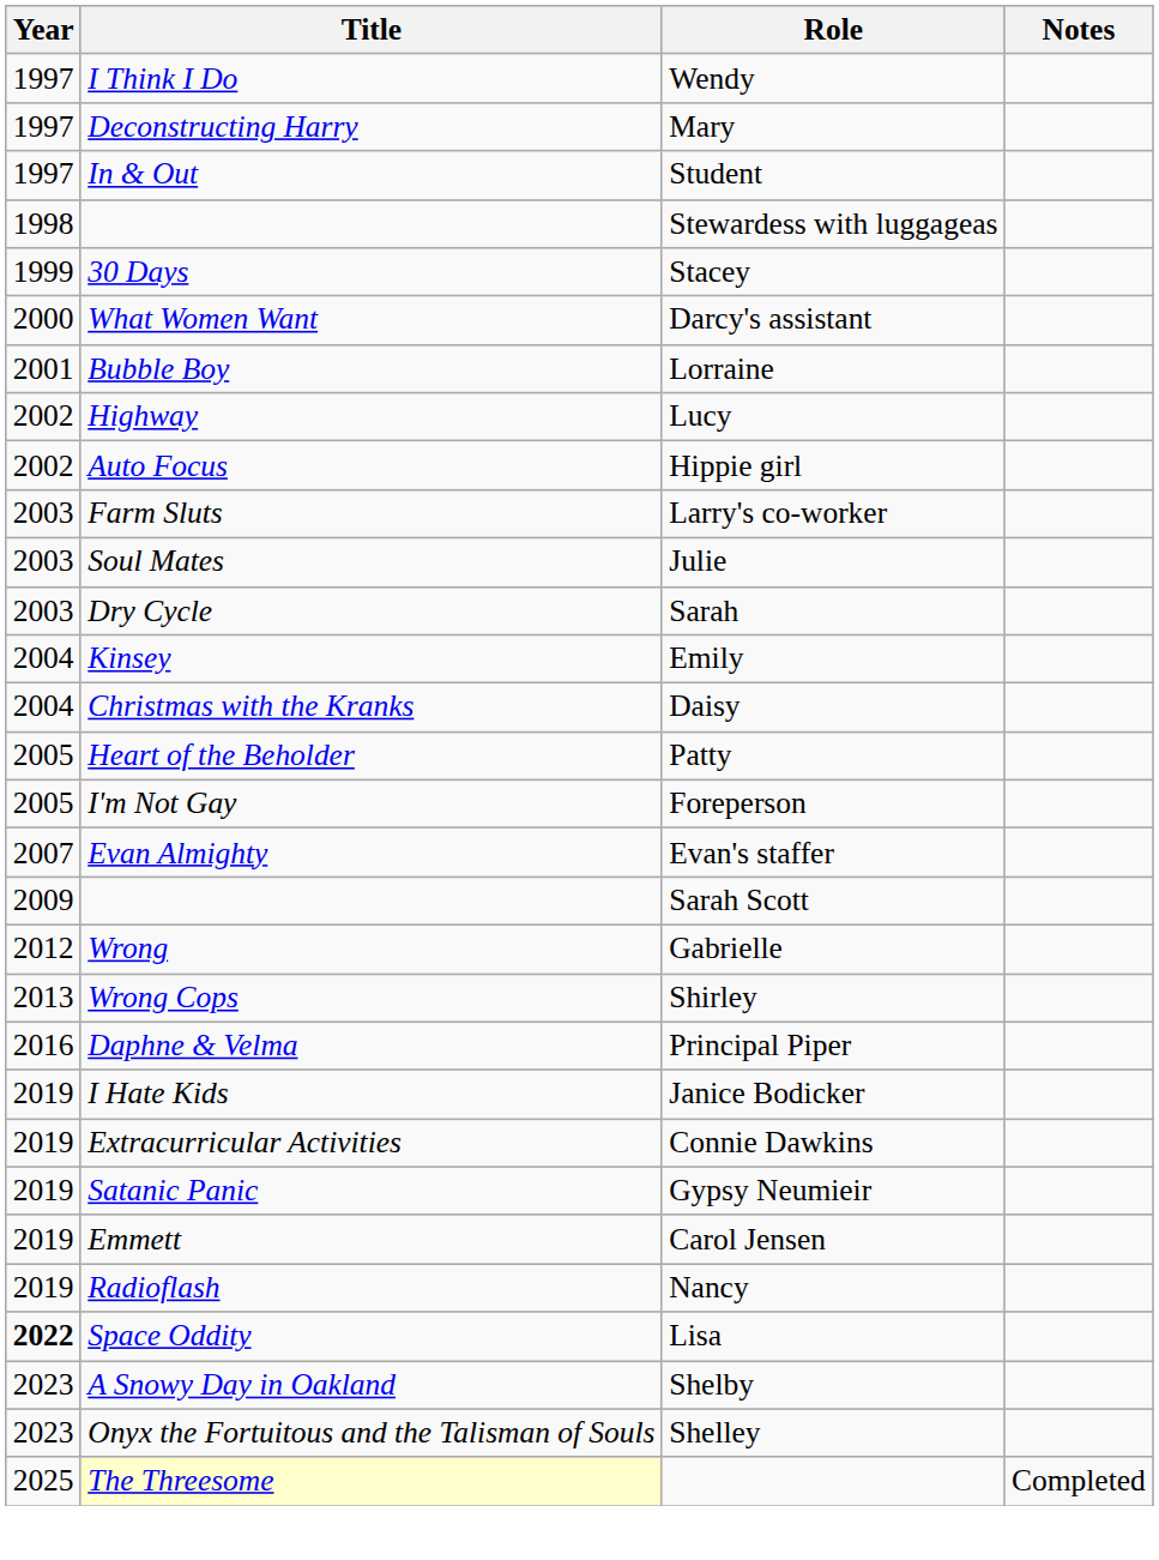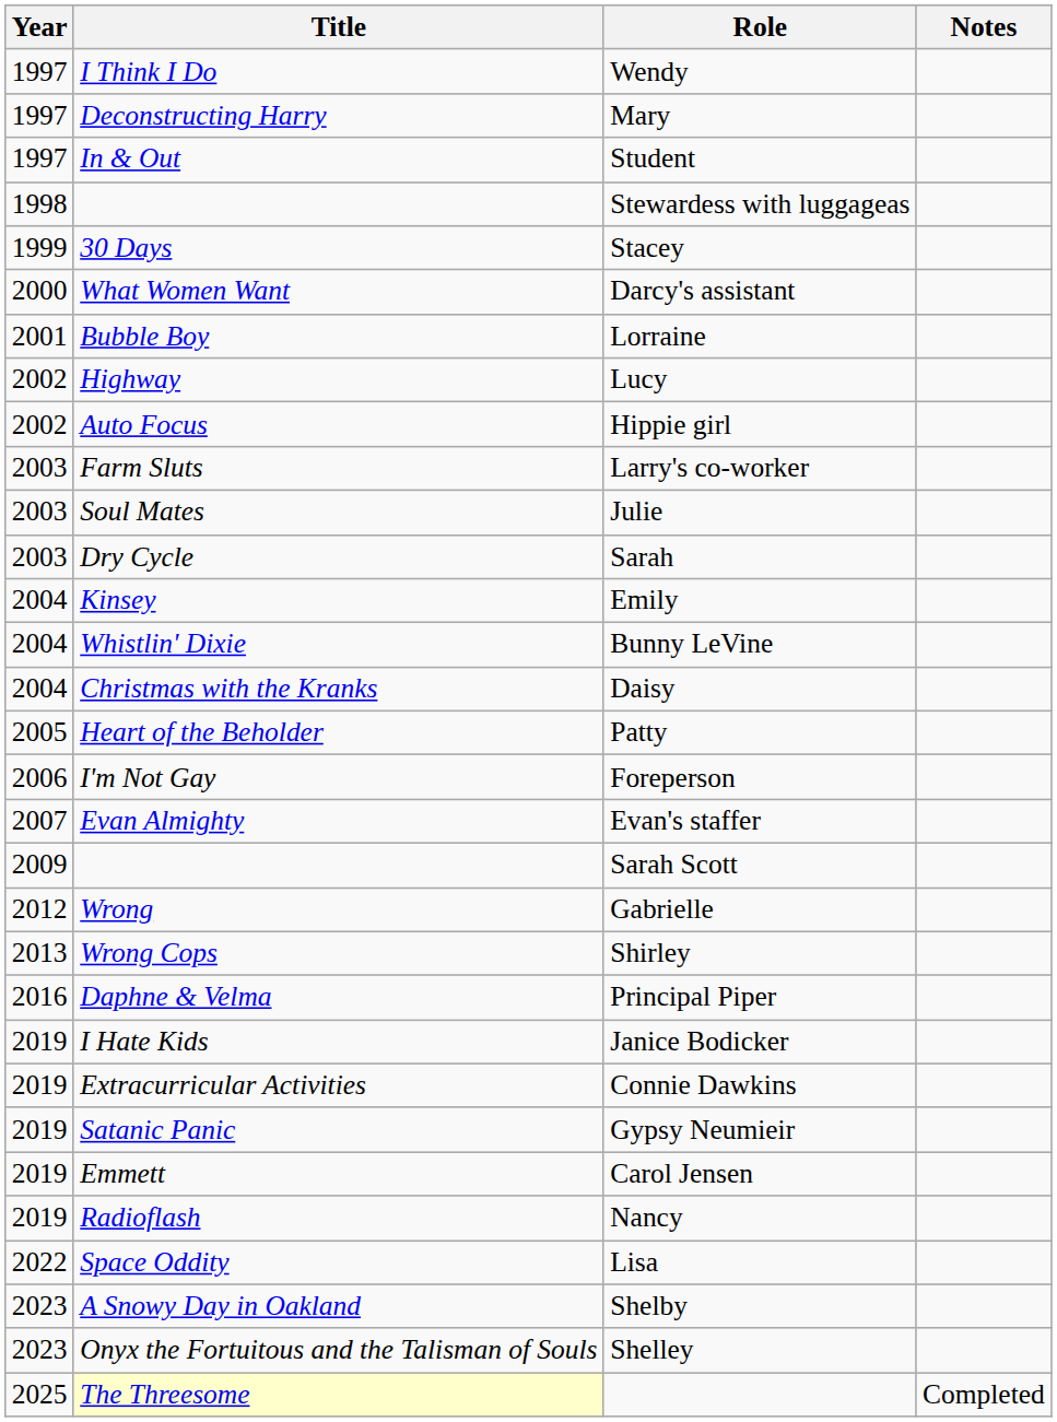+ row: 2004 | Whistlin' Dixie | Bunny LeVine
Foreperson | Year: 2005 -> 2006
Lisa | Year: bold -> normal
